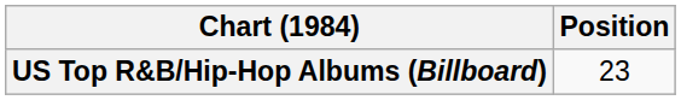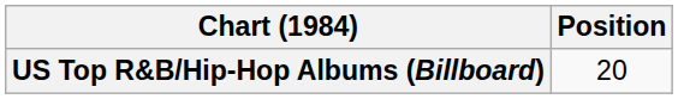US Top R&B/Hip-Hop Albums (Billboard) | Position: 23 -> 20
